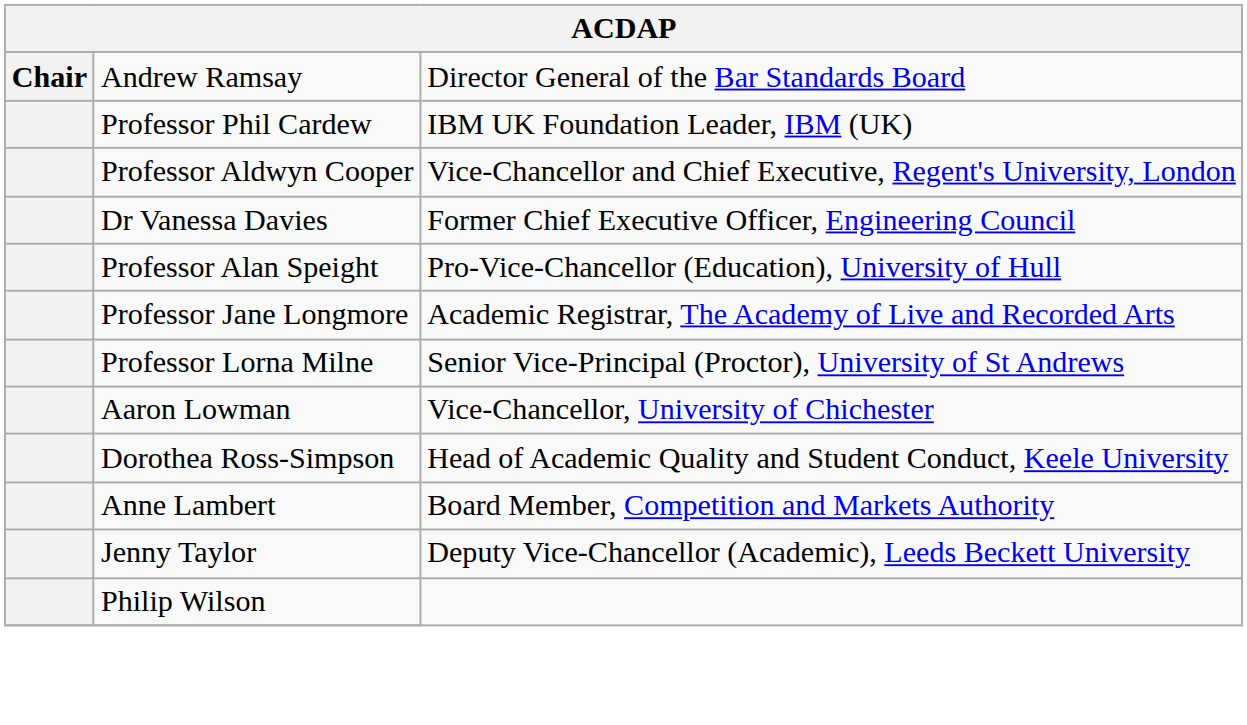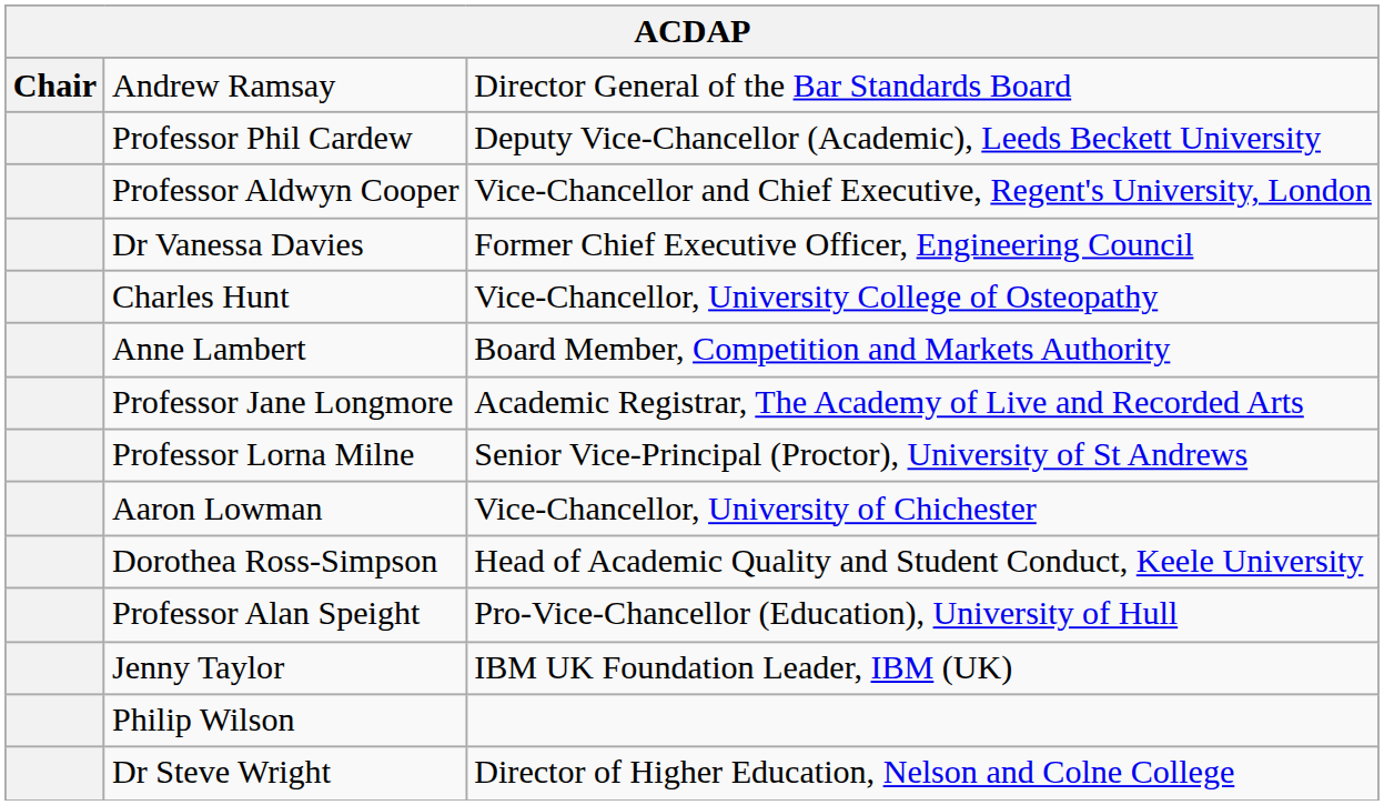Professor Phil Cardew | column 3: IBM UK Foundation Leader, IBM (UK) -> Deputy Vice-Chancellor (Academic), Leeds Beckett University
+ row: Charles Hunt | Vice-Chancellor, University College of Osteopathy
rows swapped: Anne Lambert <-> Professor Alan Speight
Jenny Taylor | column 3: Deputy Vice-Chancellor (Academic), Leeds Beckett University -> IBM UK Foundation Leader, IBM (UK)
+ row: Dr Steve Wright | Director of Higher Education, Nelson and Colne College
